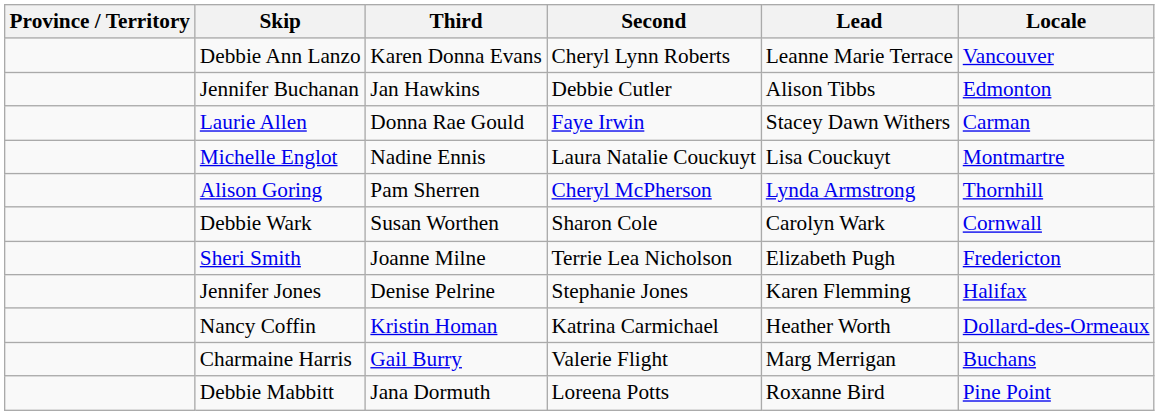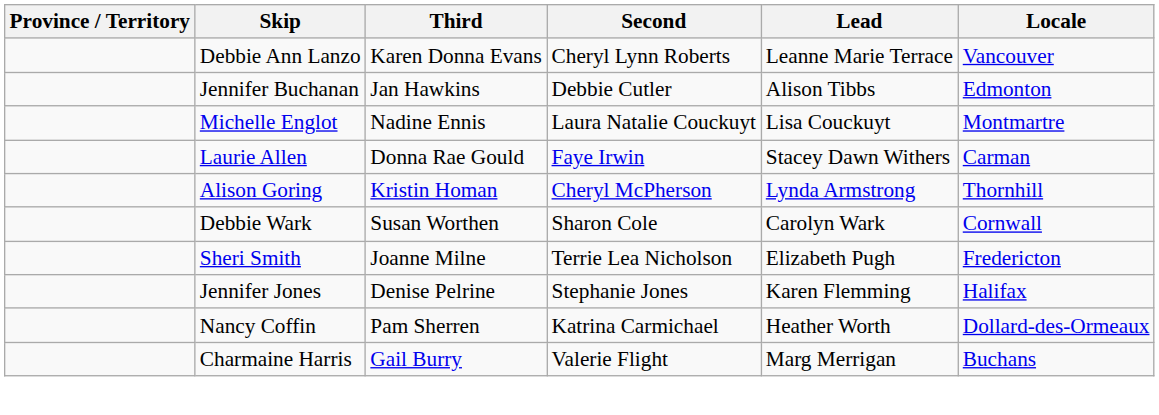rows swapped: Michelle Englot <-> Laurie Allen
Alison Goring | Third: Pam Sherren -> Kristin Homan
Nancy Coffin | Third: Kristin Homan -> Pam Sherren
- row: Debbie Mabbitt | Jana Dormuth | Loreena Potts | Roxanne Bird | Pine Point
